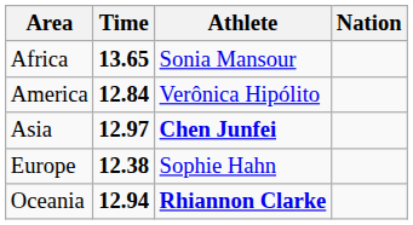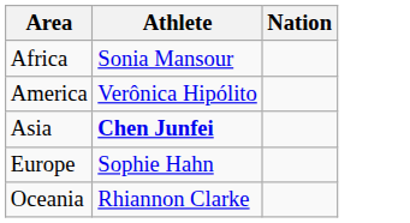- column: Time | 13.65 | 12.84 | 12.97 | 12.38 | 12.94
Oceania | Athlete: bold -> normal
